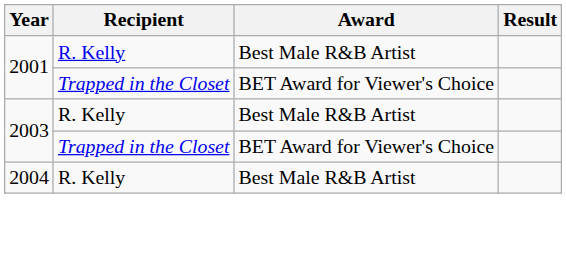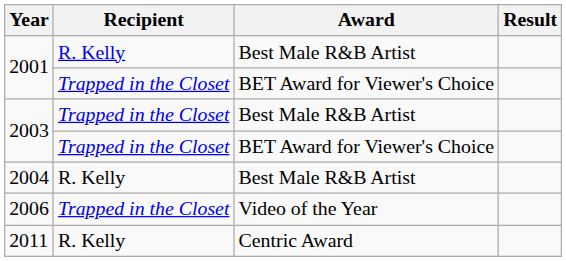2003 / Best Male R&B Artist | Recipient: R. Kelly -> Trapped in the Closet
+ row: 2006 | Trapped in the Closet | Video of the Year
+ row: 2011 | R. Kelly | Centric Award
